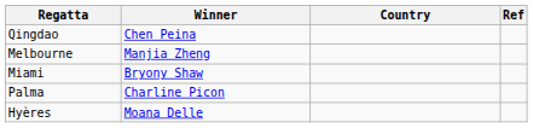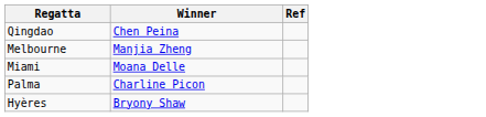- column: Country
Miami | Winner: Bryony Shaw -> Moana Delle
Hyères | Winner: Moana Delle -> Bryony Shaw
